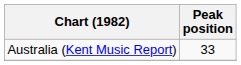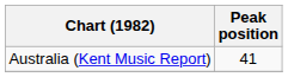Australia (Kent Music Report) | Peak position: 33 -> 41
